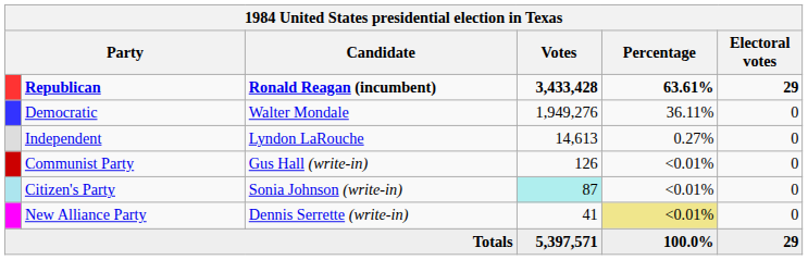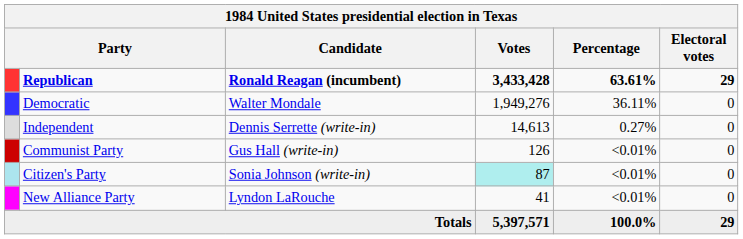Independent | Candidate: Lyndon LaRouche -> Dennis Serrette (write-in)
New Alliance Party | Candidate: Dennis Serrette (write-in) -> Lyndon LaRouche
New Alliance Party | Percentage: khaki background -> no background
